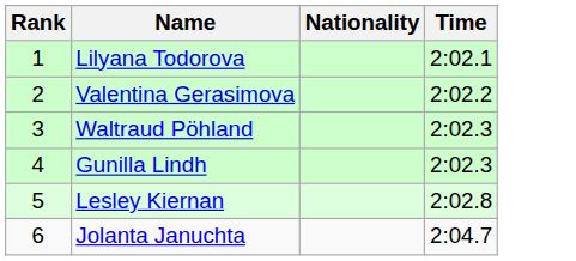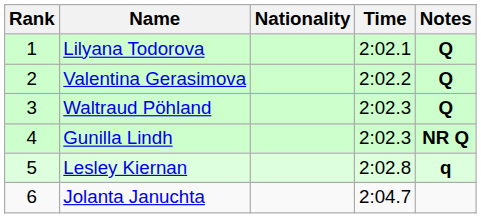+ column: Notes | Q | Q | Q | NR Q | q
